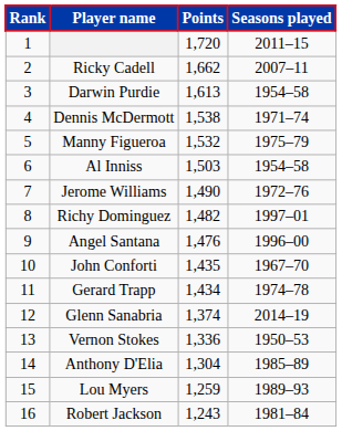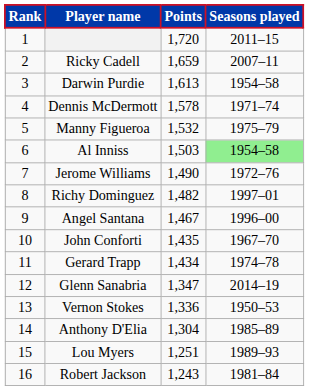Ricky Cadell | Points: 1,662 -> 1,659
Dennis McDermott | Points: 1,538 -> 1,578
Al Inniss | Seasons played: no background -> lightgreen background
Angel Santana | Points: 1,476 -> 1,467
Glenn Sanabria | Points: 1,374 -> 1,347
Lou Myers | Points: 1,259 -> 1,251
